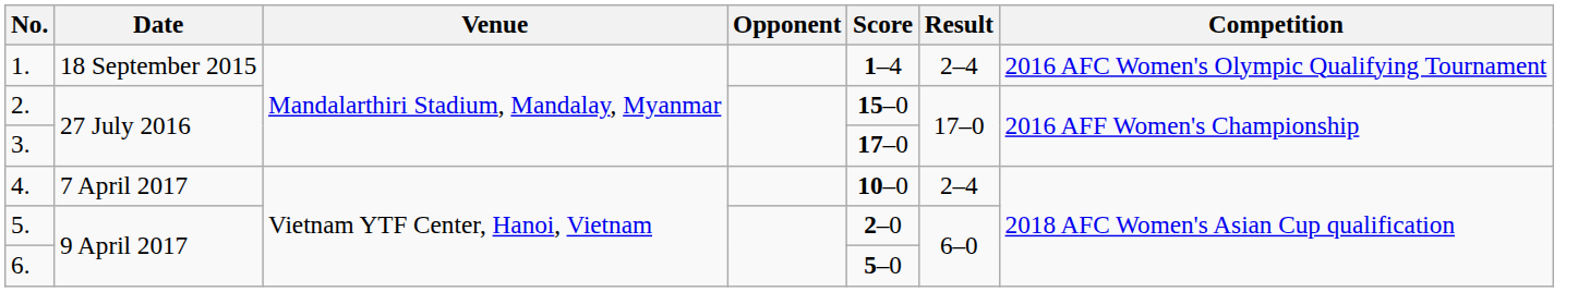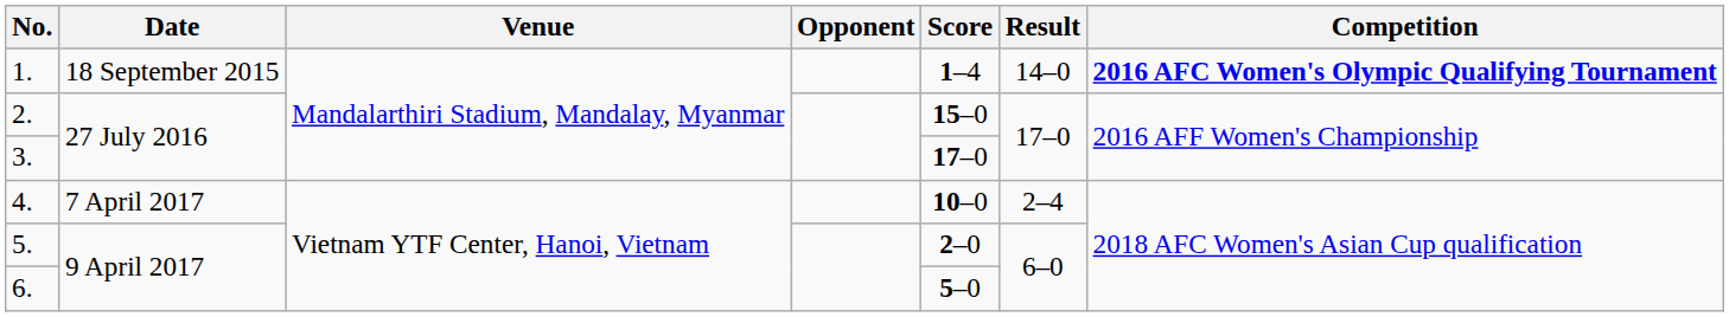1. | Result: 2–4 -> 14–0
1. | Competition: normal -> bold
